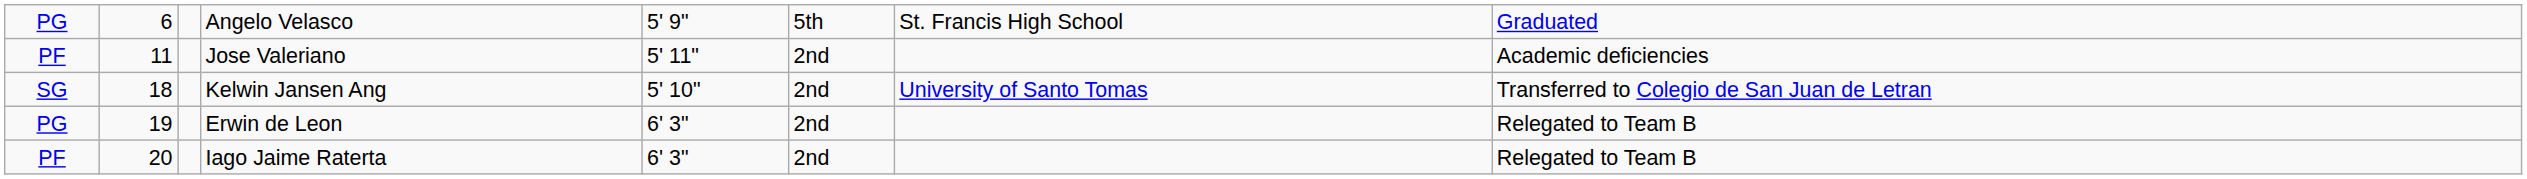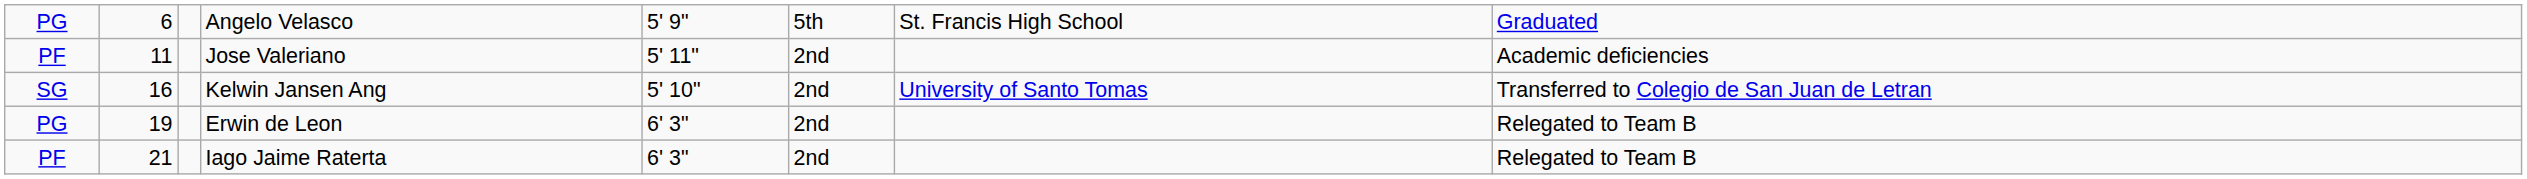Kelwin Jansen Ang | column 2: 18 -> 16
Iago Jaime Raterta | column 2: 20 -> 21
